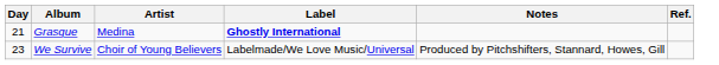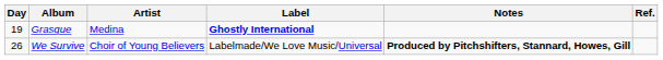Grasque | Day: 21 -> 19
We Survive | Day: 23 -> 26
We Survive | Notes: normal -> bold
